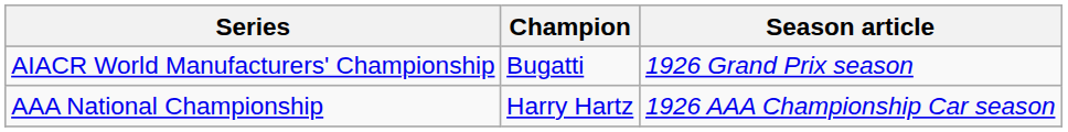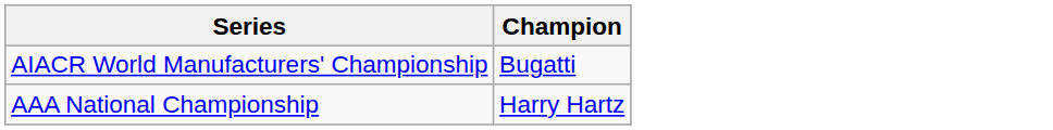- column: Season article | 1926 Grand Prix season | 1926 AAA Championship Car season
